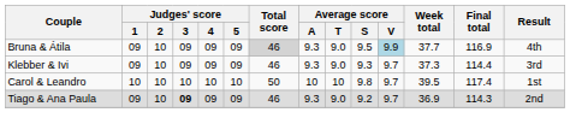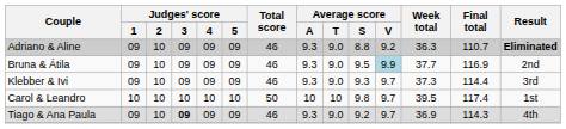+ row: Adriano & Aline | 09 | 10 | 09 | 09 | 09 | 46 | 9.3 | 9.0 | 8.8 | 9.2 | 36.3 | 110.7 | Eliminated
Bruna & Átila | Total score: lightgrey background -> no background
Bruna & Átila | Result: 4th -> 2nd
Tiago & Ana Paula | Result: 2nd -> 4th
